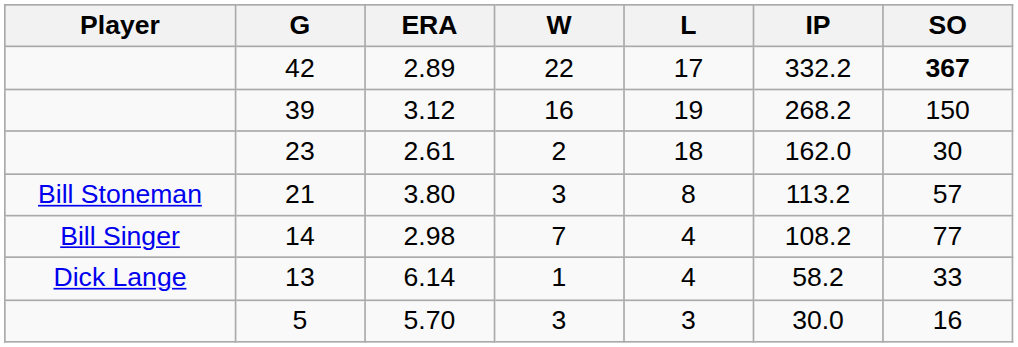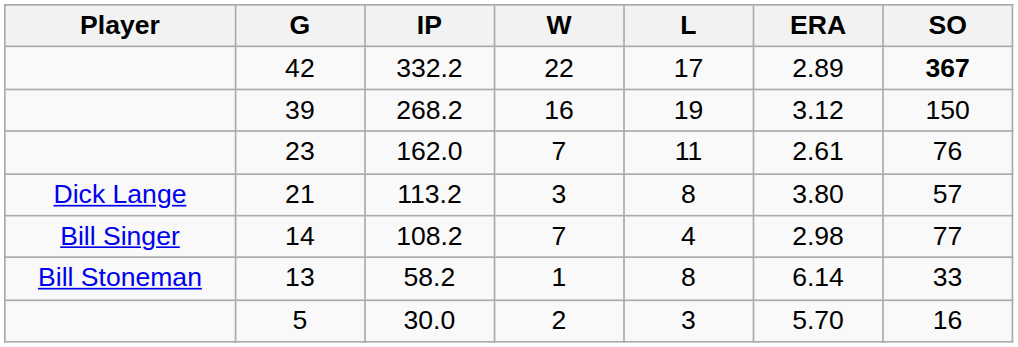columns swapped: IP <-> ERA
23 | W: 2 -> 7
23 | L: 18 -> 11
23 | SO: 30 -> 76
21 | Player: Bill Stoneman -> Dick Lange
13 | Player: Dick Lange -> Bill Stoneman
13 | L: 4 -> 8
5 | W: 3 -> 2
